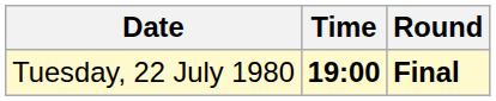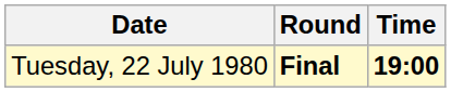columns swapped: Time <-> Round
